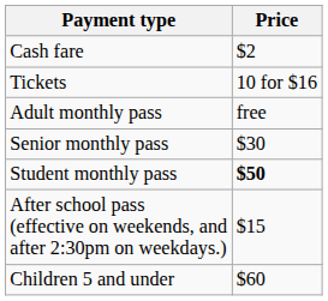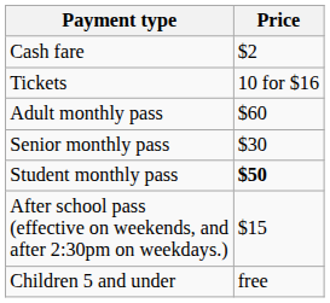Adult monthly pass | Price: free -> $60
Children 5 and under | Price: $60 -> free
